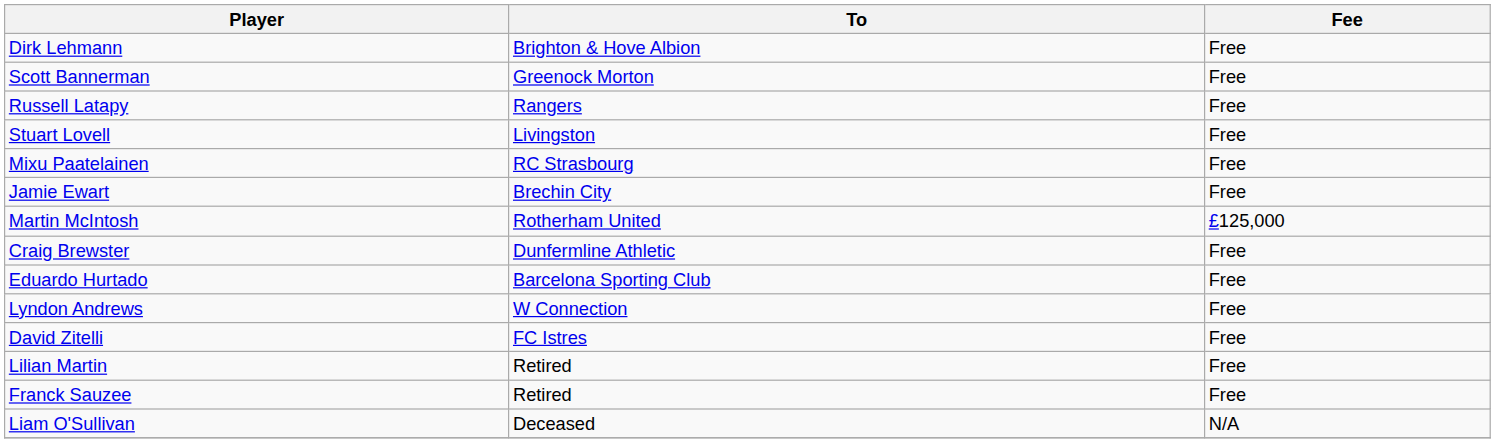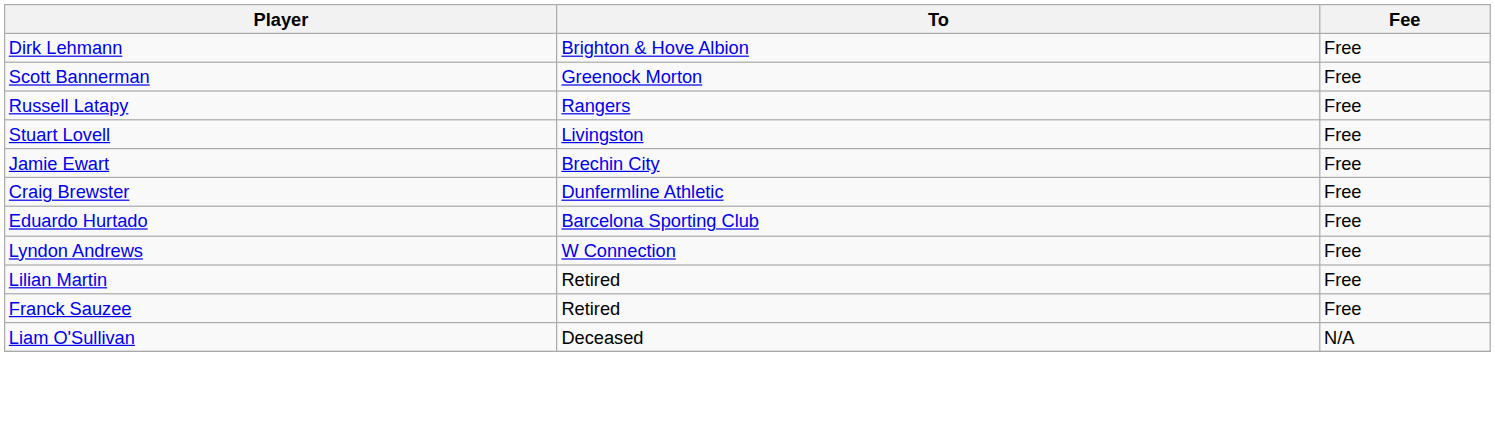- row: Mixu Paatelainen | RC Strasbourg | Free
- row: Martin McIntosh | Rotherham United | £125,000
- row: David Zitelli | FC Istres | Free
